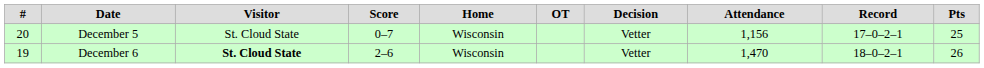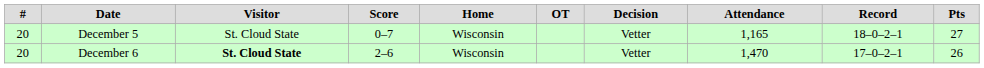December 5 | Attendance: 1,156 -> 1,165
December 5 | Record: 17–0–2–1 -> 18–0–2–1
December 5 | Pts: 25 -> 27
December 6 | #: 19 -> 20
December 6 | Record: 18–0–2–1 -> 17–0–2–1
